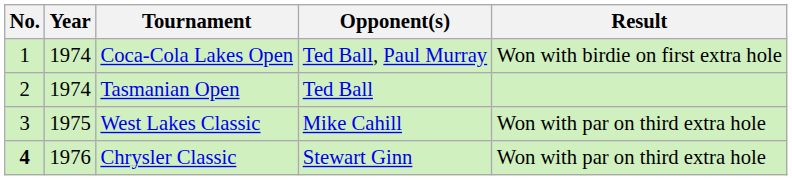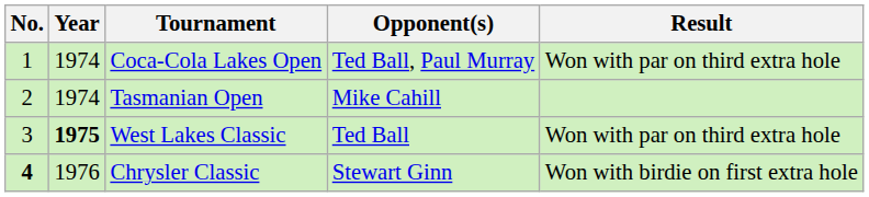Coca-Cola Lakes Open | Result: Won with birdie on first extra hole -> Won with par on third extra hole
Tasmanian Open | Opponent(s): Ted Ball -> Mike Cahill
West Lakes Classic | Year: normal -> bold
West Lakes Classic | Opponent(s): Mike Cahill -> Ted Ball
Chrysler Classic | Result: Won with par on third extra hole -> Won with birdie on first extra hole
